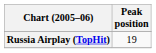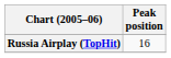Russia Airplay (TopHit) | Peak position: 19 -> 16
